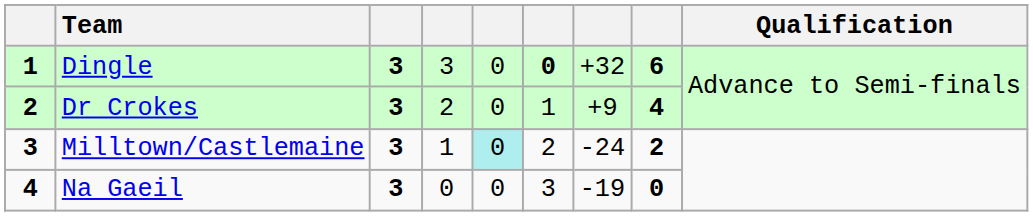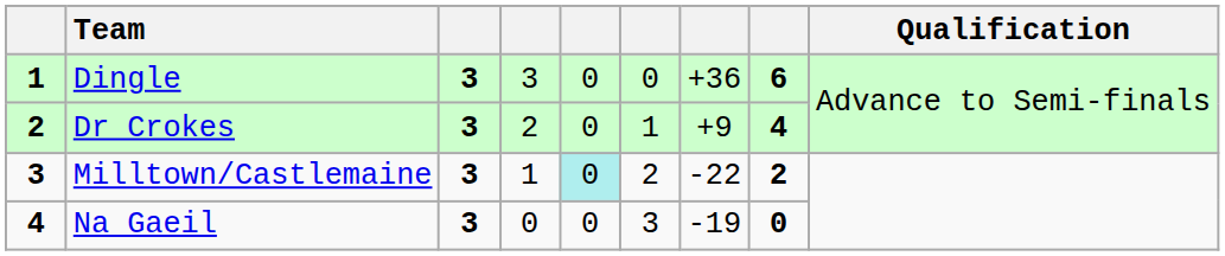Dingle | column 6: bold -> normal
Dingle | column 7: +32 -> +36
Milltown/Castlemaine | column 7: -24 -> -22
